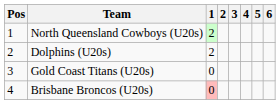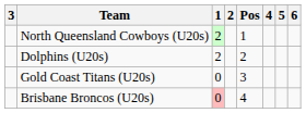columns swapped: Pos <-> 3
